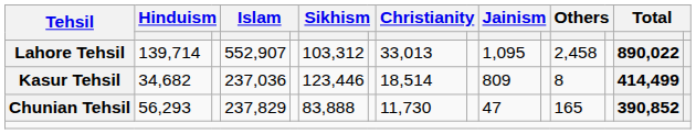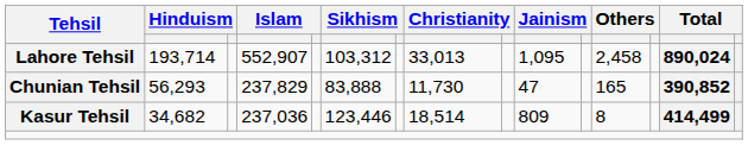Lahore Tehsil | column 2: 139,714 -> 193,714
Lahore Tehsil | column 14: 890,022 -> 890,024
rows swapped: Chunian Tehsil <-> Kasur Tehsil
